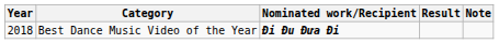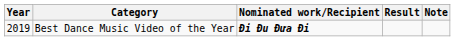Best Dance Music Video of the Year | Year: 2018 -> 2019
